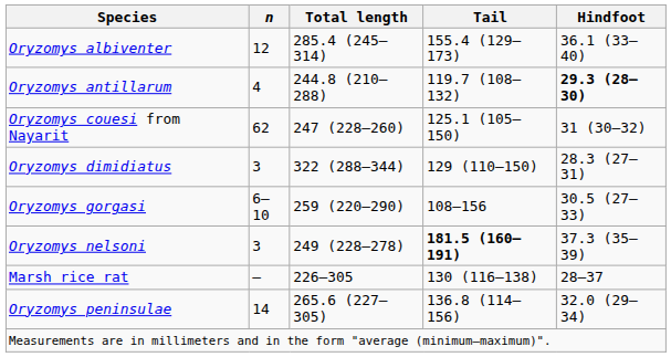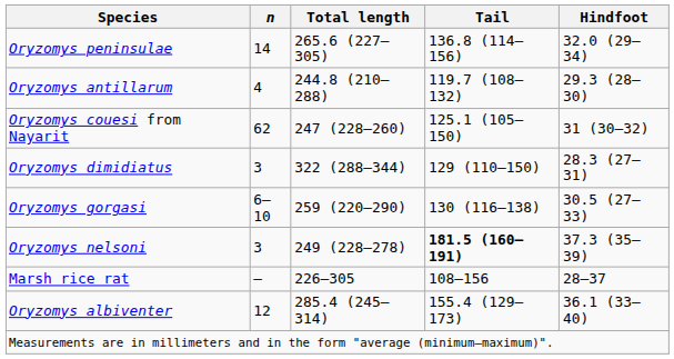rows swapped: Oryzomys albiventer <-> Oryzomys peninsulae
Oryzomys antillarum | Hindfoot: bold -> normal
Oryzomys gorgasi | Tail: 108–156 -> 130 (116–138)
Marsh rice rat | Tail: 130 (116–138) -> 108–156
